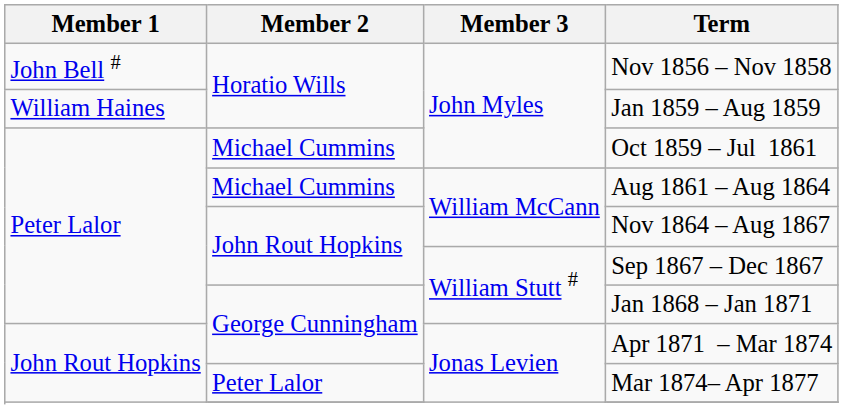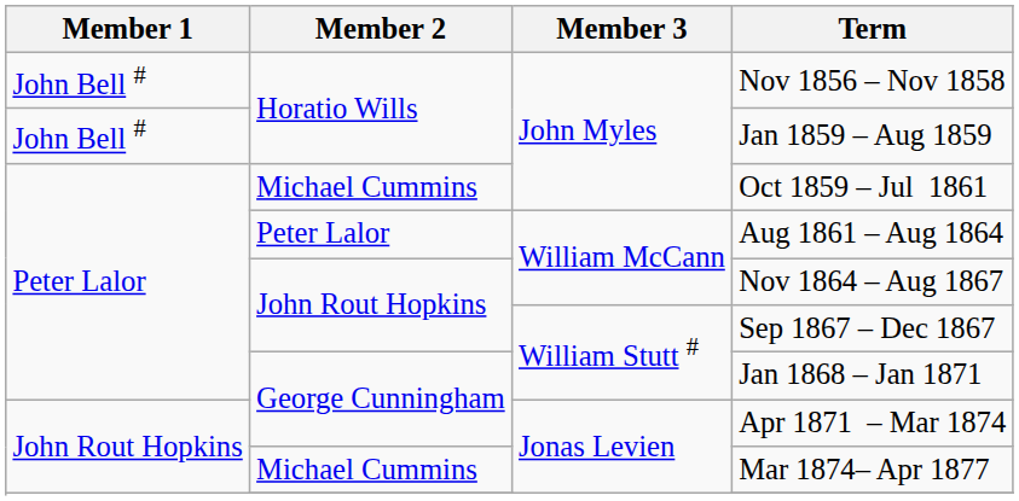Jan 1859 – Aug 1859 | Member 1: William Haines -> John Bell #
Aug 1861 – Aug 1864 | Member 2: Michael Cummins -> Peter Lalor
Mar 1874– Apr 1877 | Member 2: Peter Lalor -> Michael Cummins
